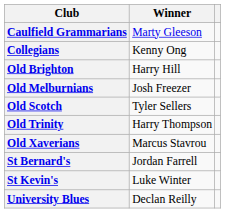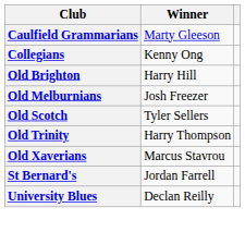- row: St Kevin's | Luke Winter
